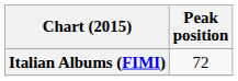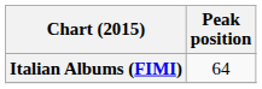Italian Albums (FIMI) | Peak position: 72 -> 64
